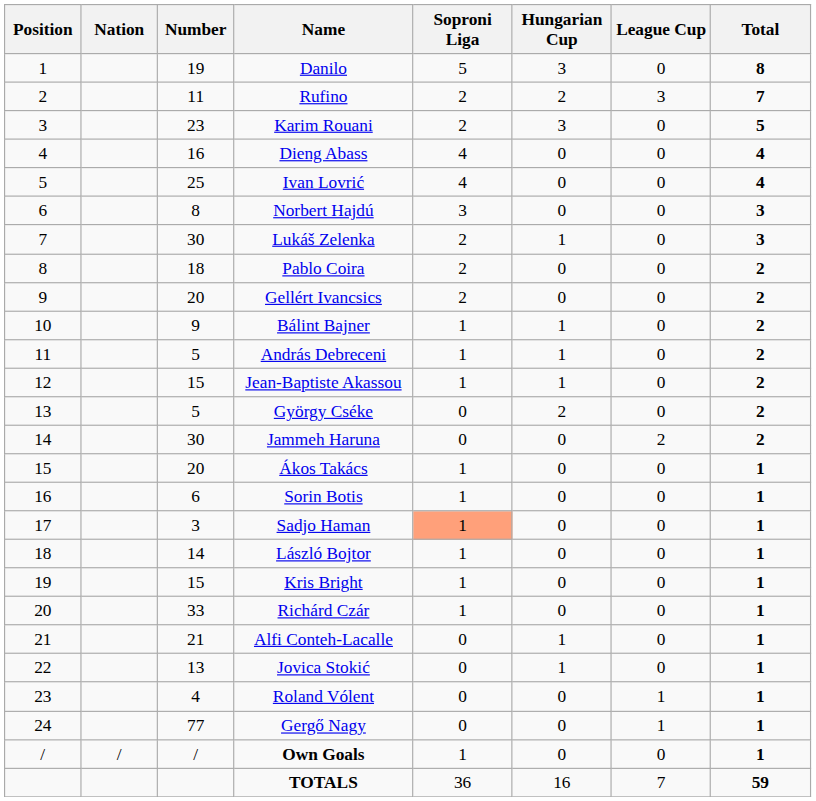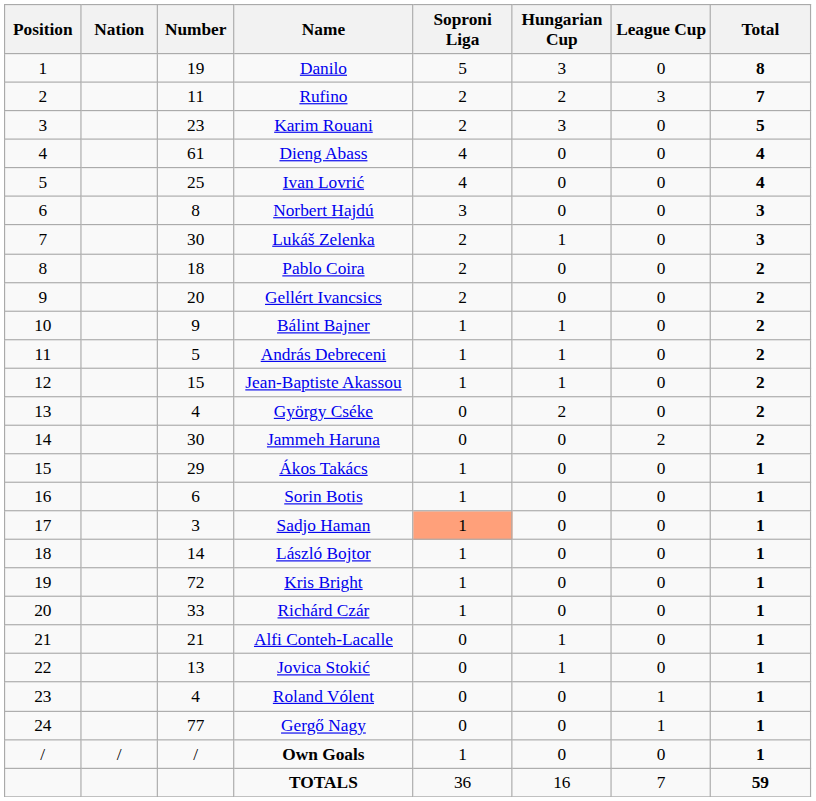Dieng Abass | Number: 16 -> 61
György Cséke | Number: 5 -> 4
Ákos Takács | Number: 20 -> 29
Kris Bright | Number: 15 -> 72
